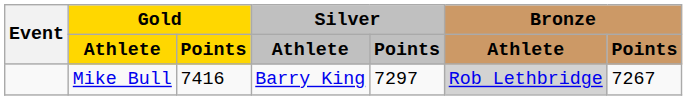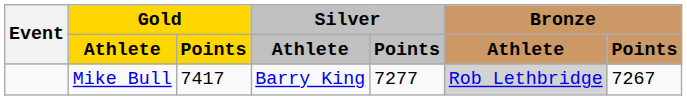Mike Bull | Gold / Points: 7416 -> 7417
Mike Bull | Silver / Points: 7297 -> 7277
